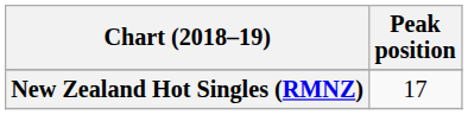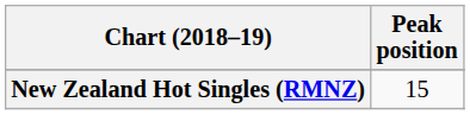New Zealand Hot Singles (RMNZ) | Peak position: 17 -> 15
